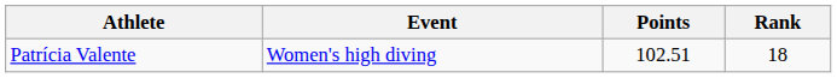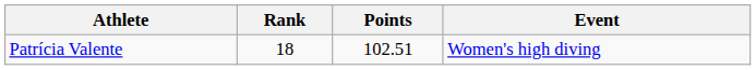columns swapped: Event <-> Rank
